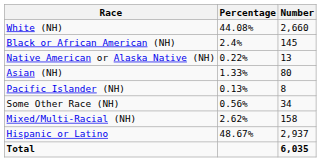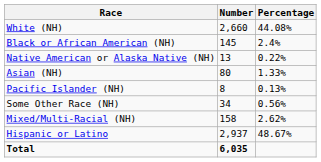columns swapped: Number <-> Percentage
